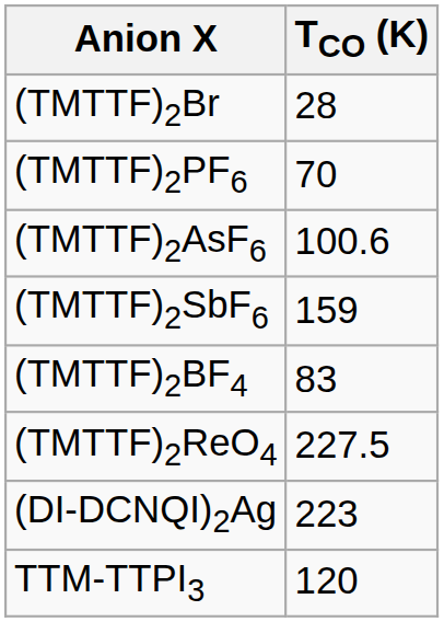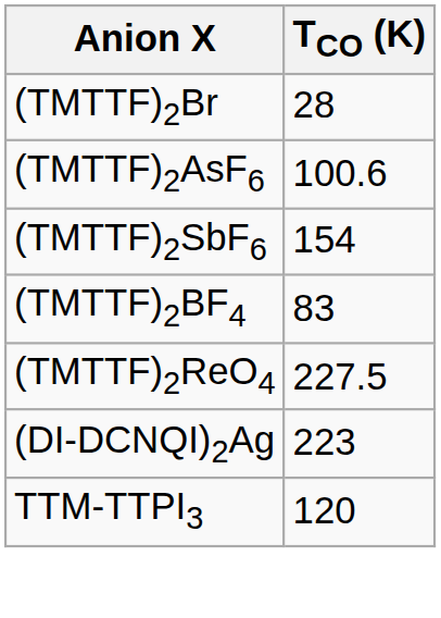- row: (TMTTF)2PF6 | 70
(TMTTF)2SbF6 | TCO (K): 159 -> 154
